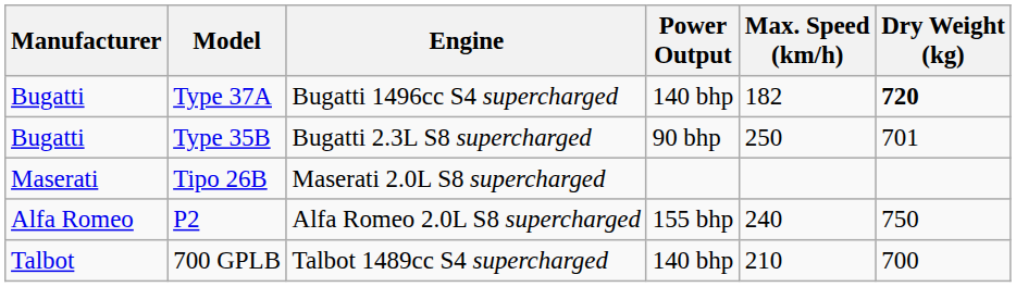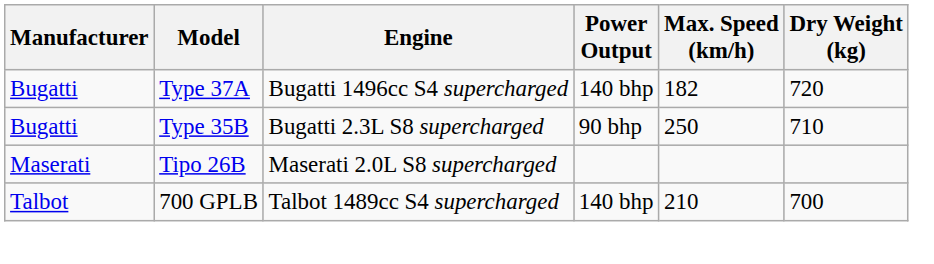Type 37A | Dry Weight (kg): bold -> normal
Type 35B | Dry Weight (kg): 701 -> 710
- row: Alfa Romeo | P2 | Alfa Romeo 2.0L S8 supercharged | 155 bhp | 240 | 750
